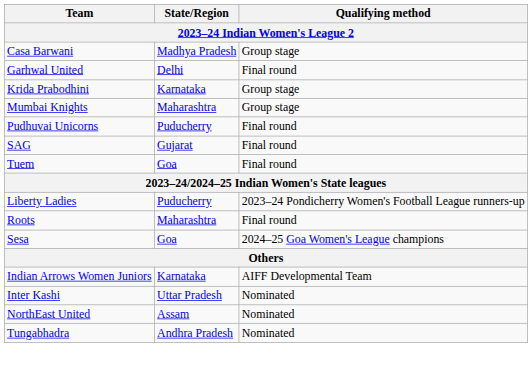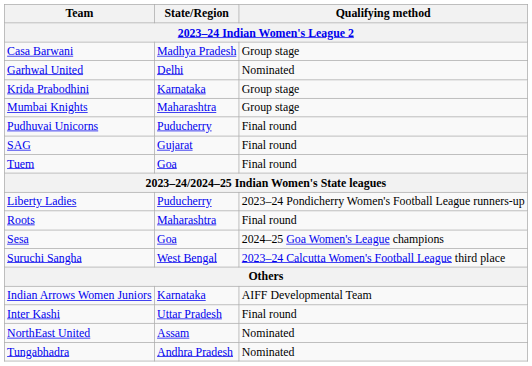Garhwal United | Qualifying method: Final round -> Nominated
+ row: Suruchi Sangha | West Bengal | 2023–24 Calcutta Women's Football League third place
Inter Kashi | Qualifying method: Nominated -> Final round
